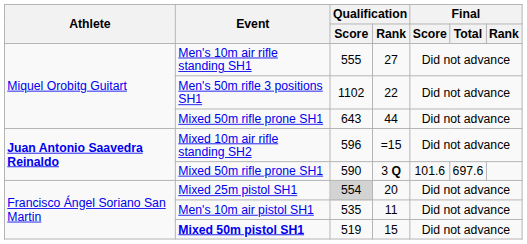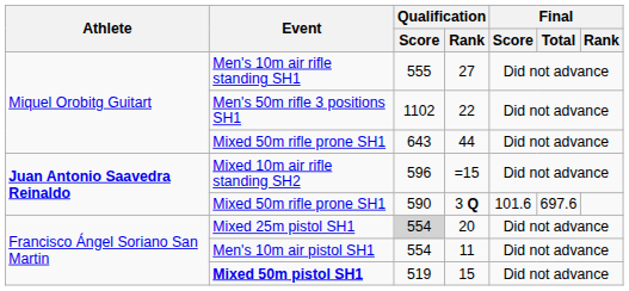11 | Qualification / Score: 535 -> 554
